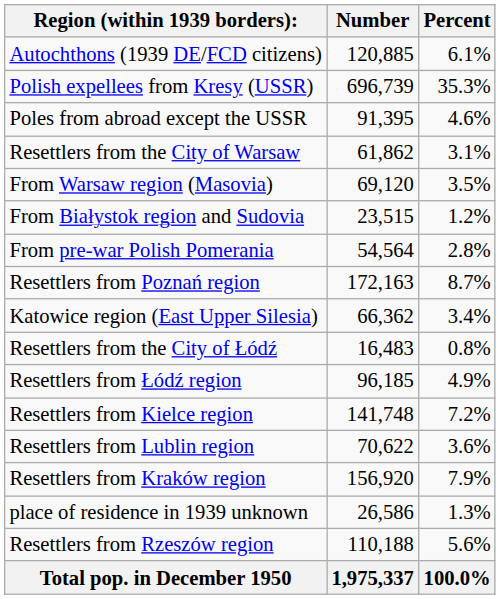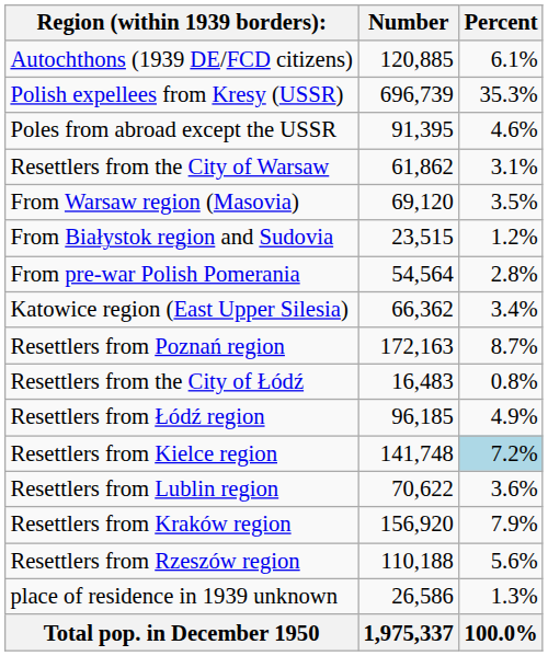rows swapped: Resettlers from Poznań region <-> Katowice region (East Upper Silesia)
Resettlers from Kielce region | Percent: no background -> lightblue background
rows swapped: Resettlers from Rzeszów region <-> place of residence in 1939 unknown
